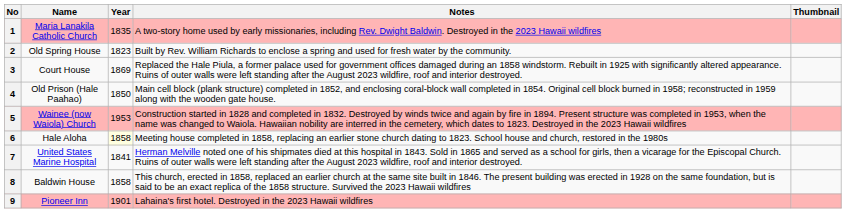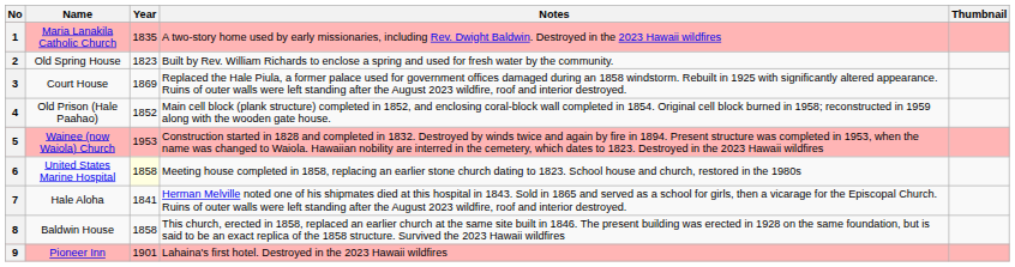4 | Year: 1850 -> 1852
6 | Name: Hale Aloha -> United States Marine Hospital
7 | Name: United States Marine Hospital -> Hale Aloha
